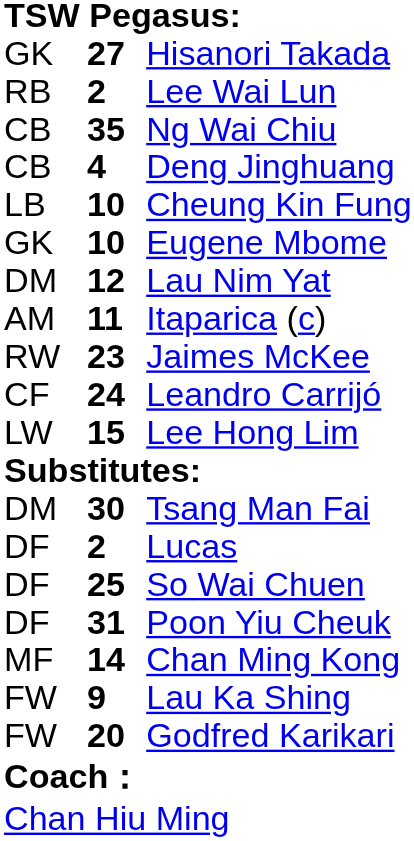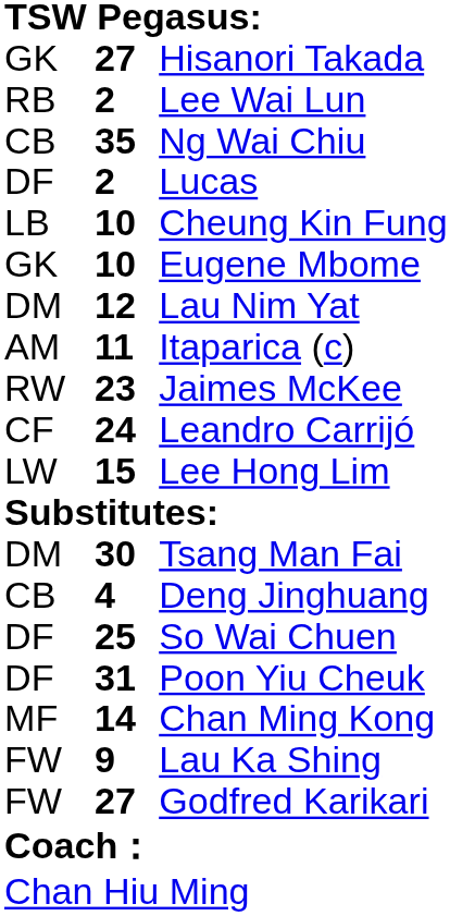rows swapped: Deng Jinghuang <-> Lucas
Godfred Karikari | column 2: 20 -> 27
